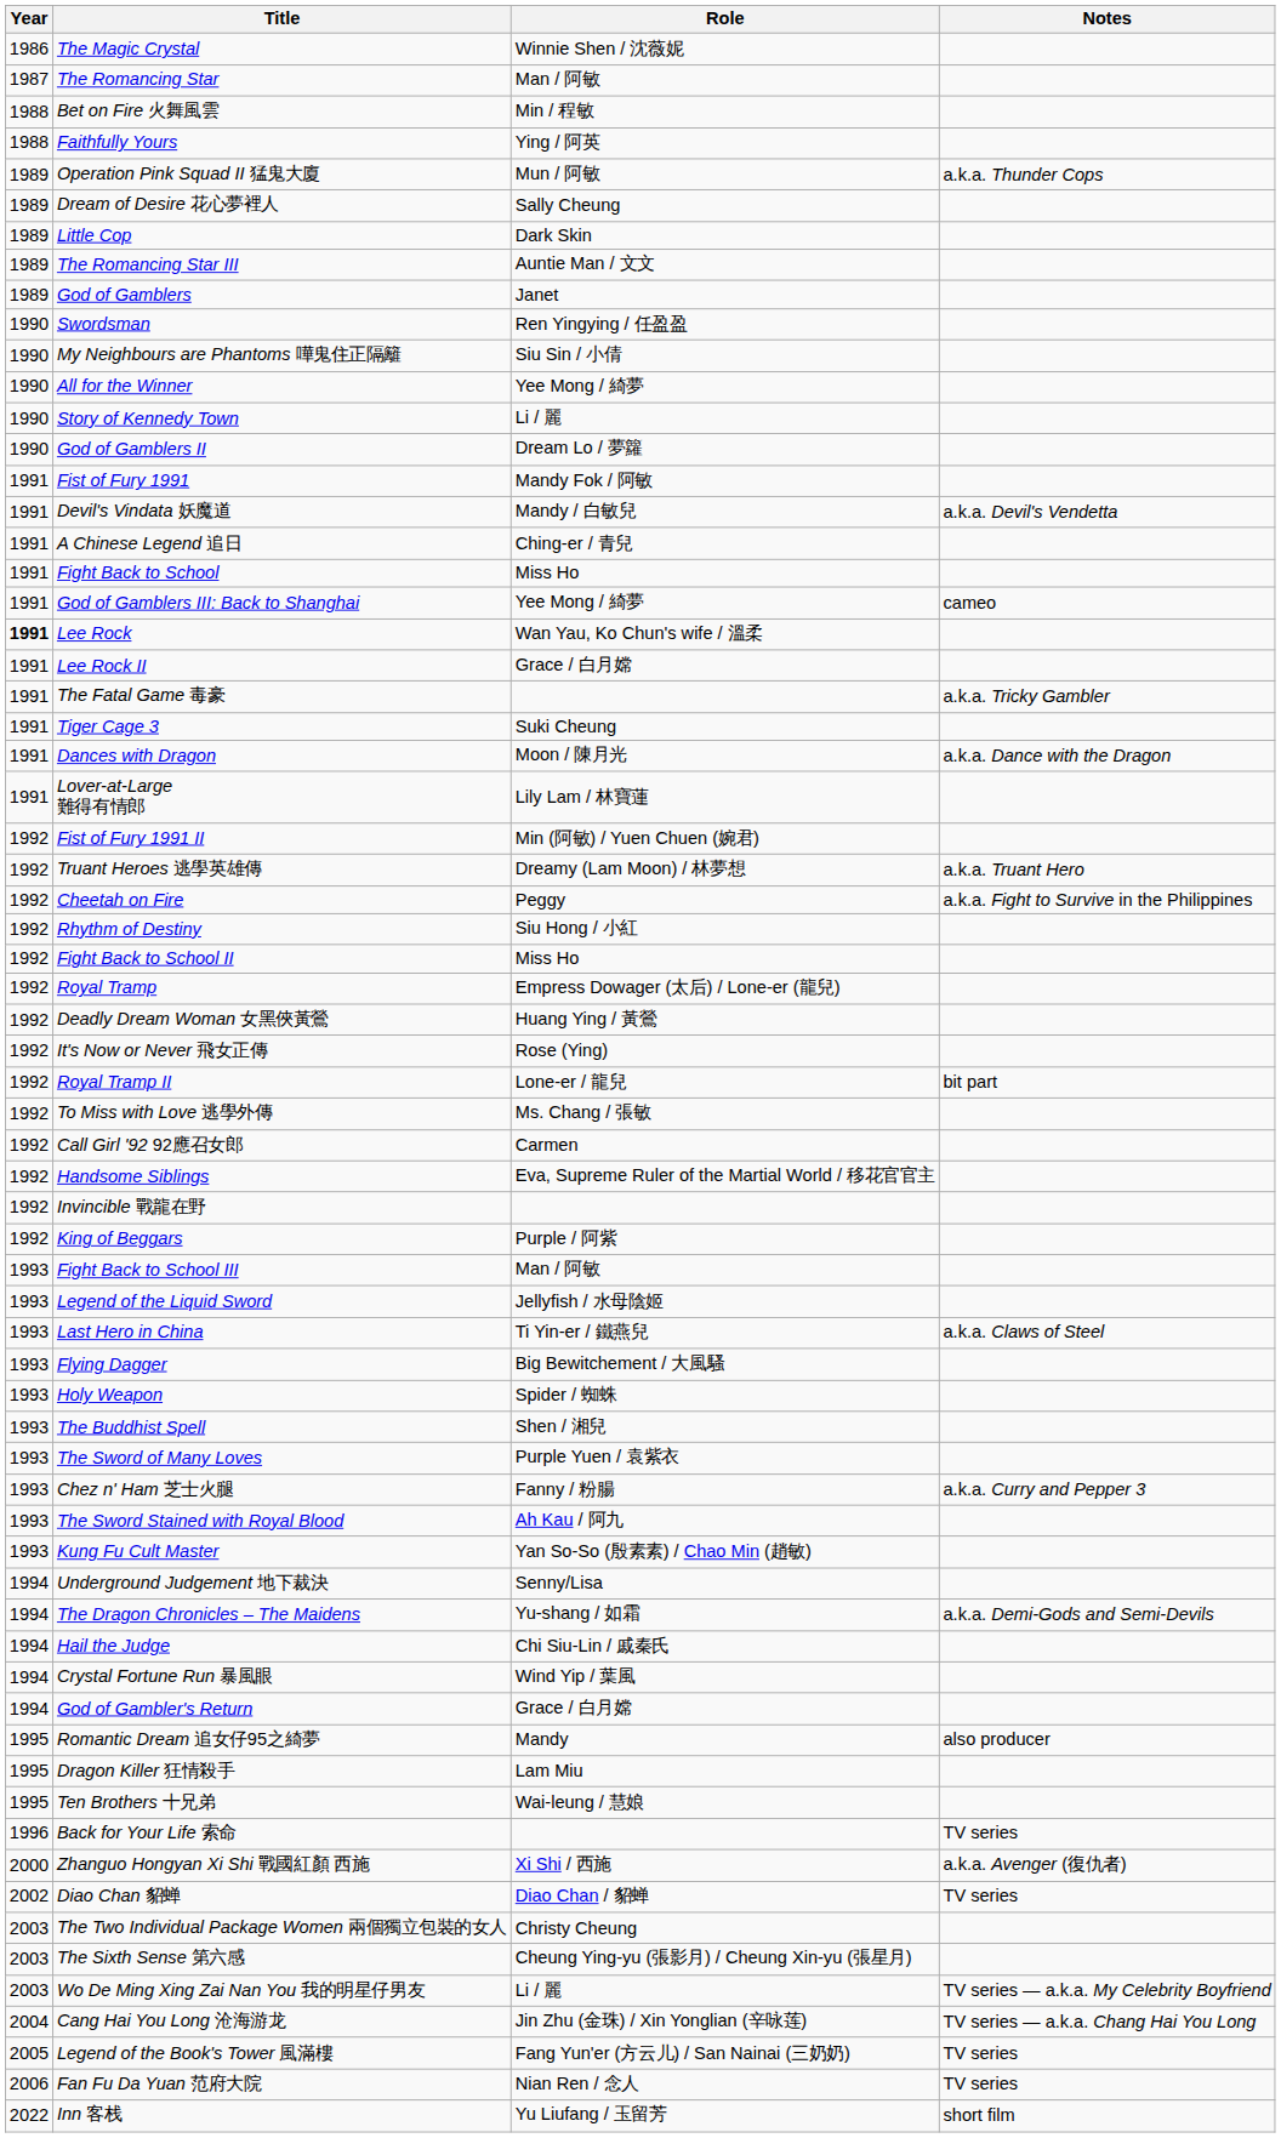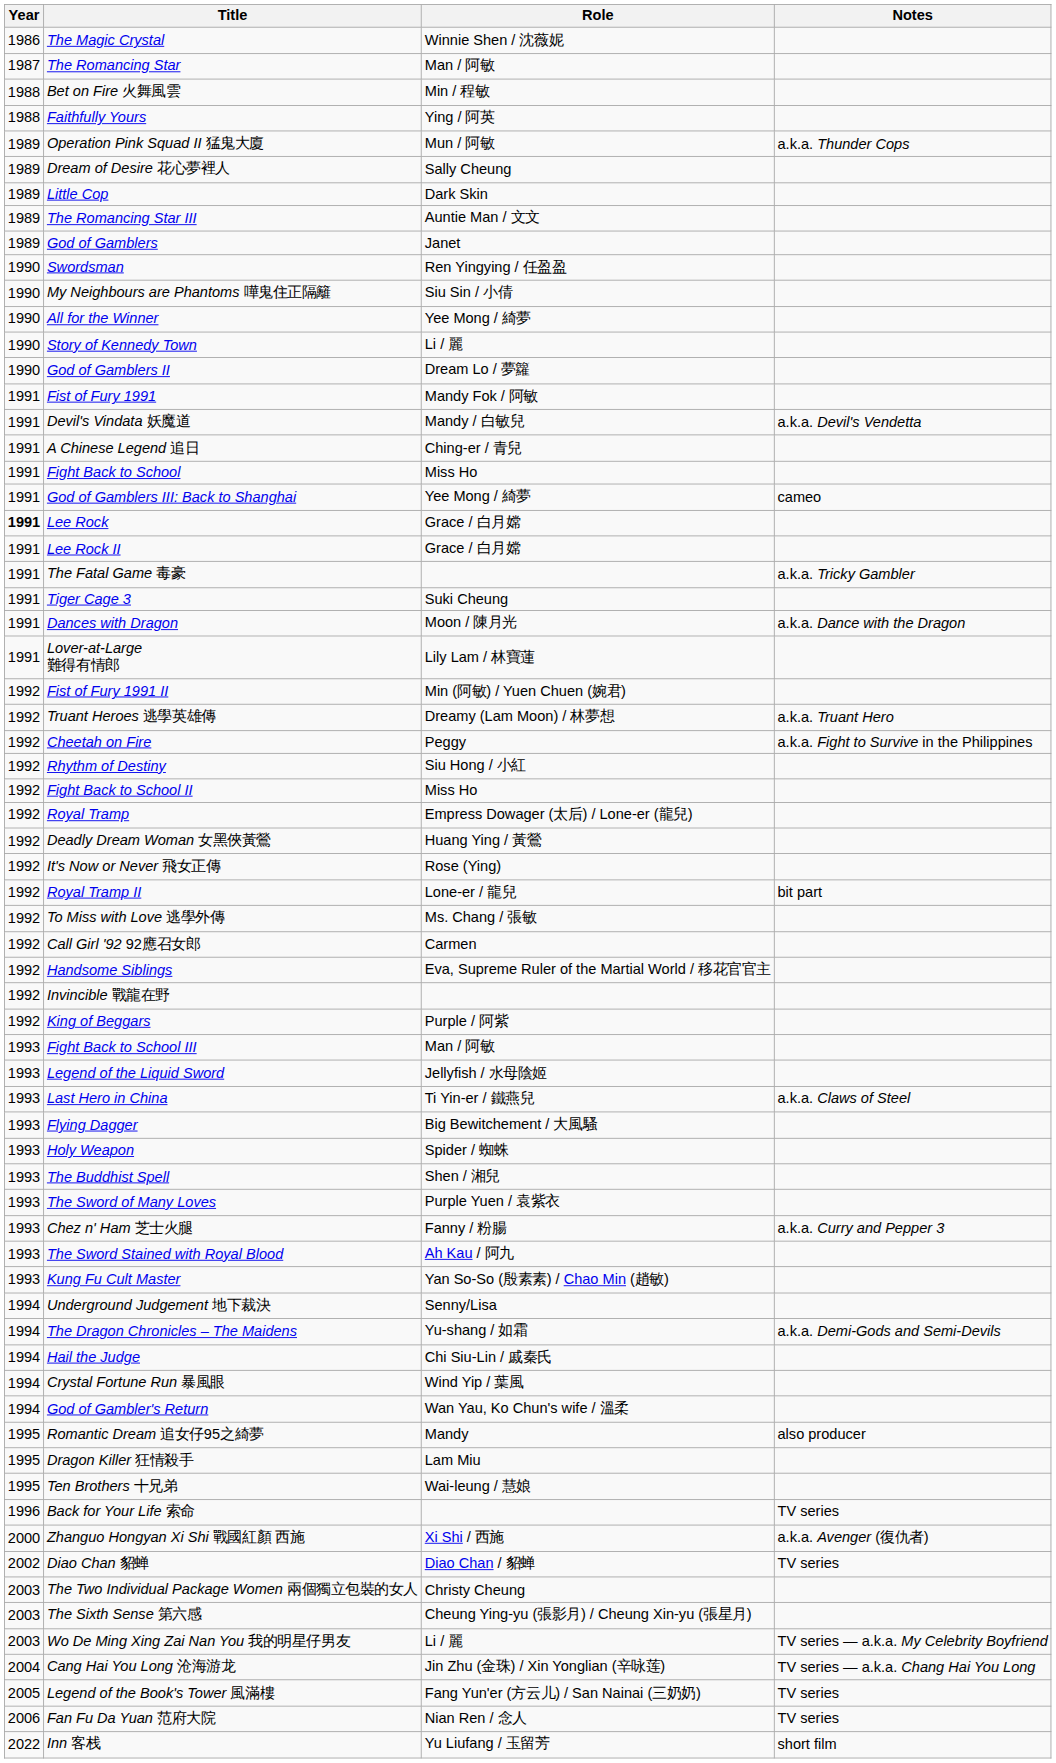Lee Rock | Role: Wan Yau, Ko Chun's wife / 溫柔 -> Grace / 白月嫦
God of Gambler's Return | Role: Grace / 白月嫦 -> Wan Yau, Ko Chun's wife / 溫柔
